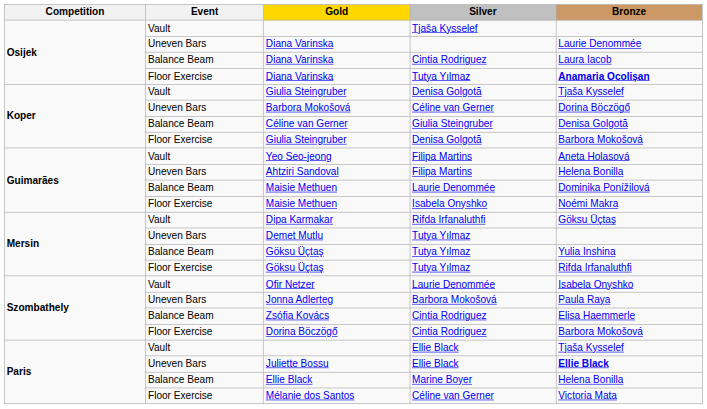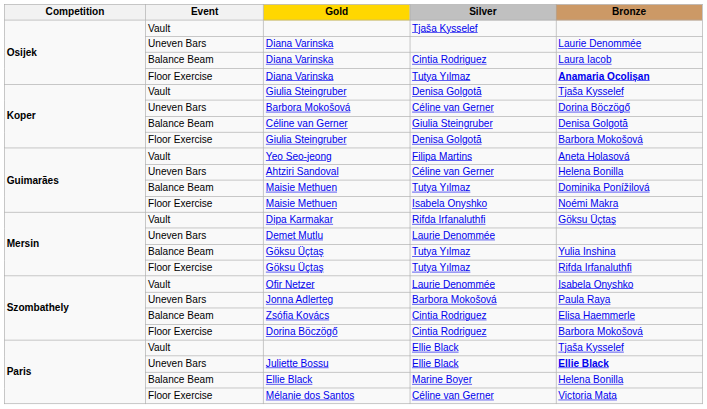Ahtziri Sandoval | Silver: Filipa Martins -> Céline van Gerner
Balance Beam / Maisie Methuen | Silver: Laurie Denommée -> Tutya Yılmaz
Demet Mutlu | Silver: Tutya Yılmaz -> Laurie Denommée
